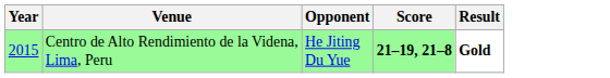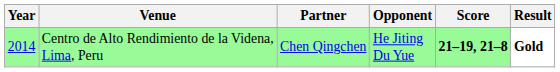+ column: Partner | Chen Qingchen
Centro de Alto Rendimiento de la Videna, Lima, Peru | Year: 2015 -> 2014
